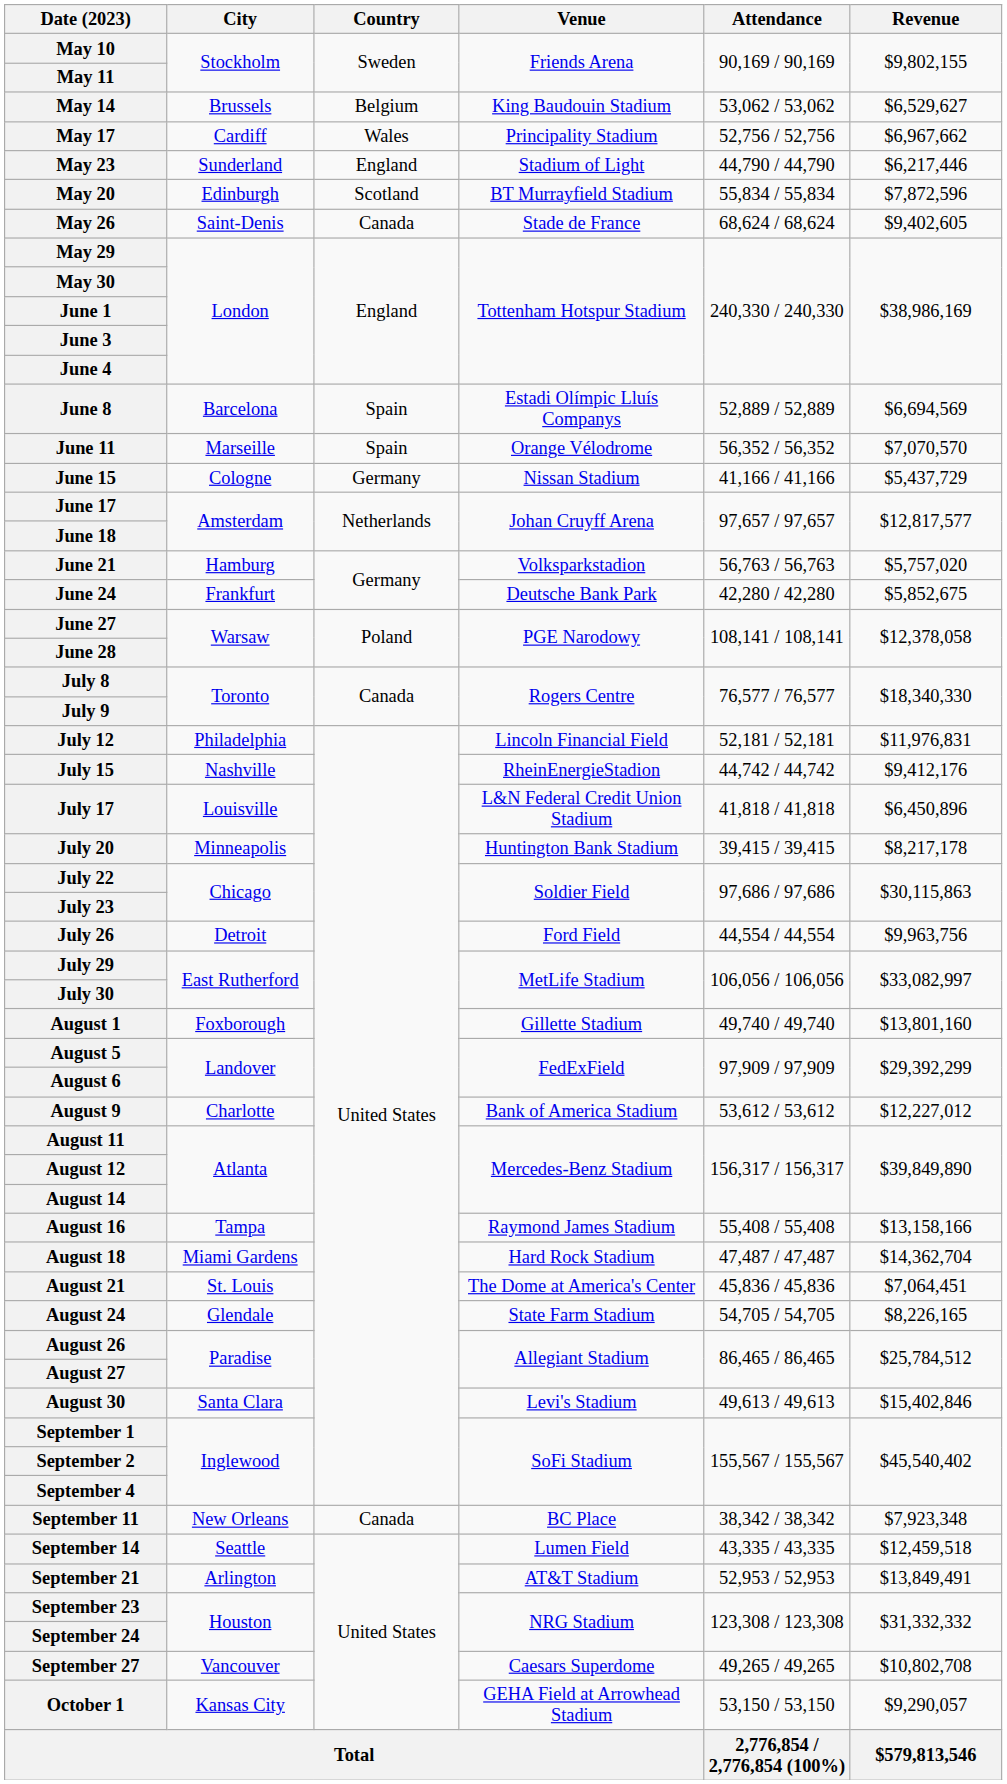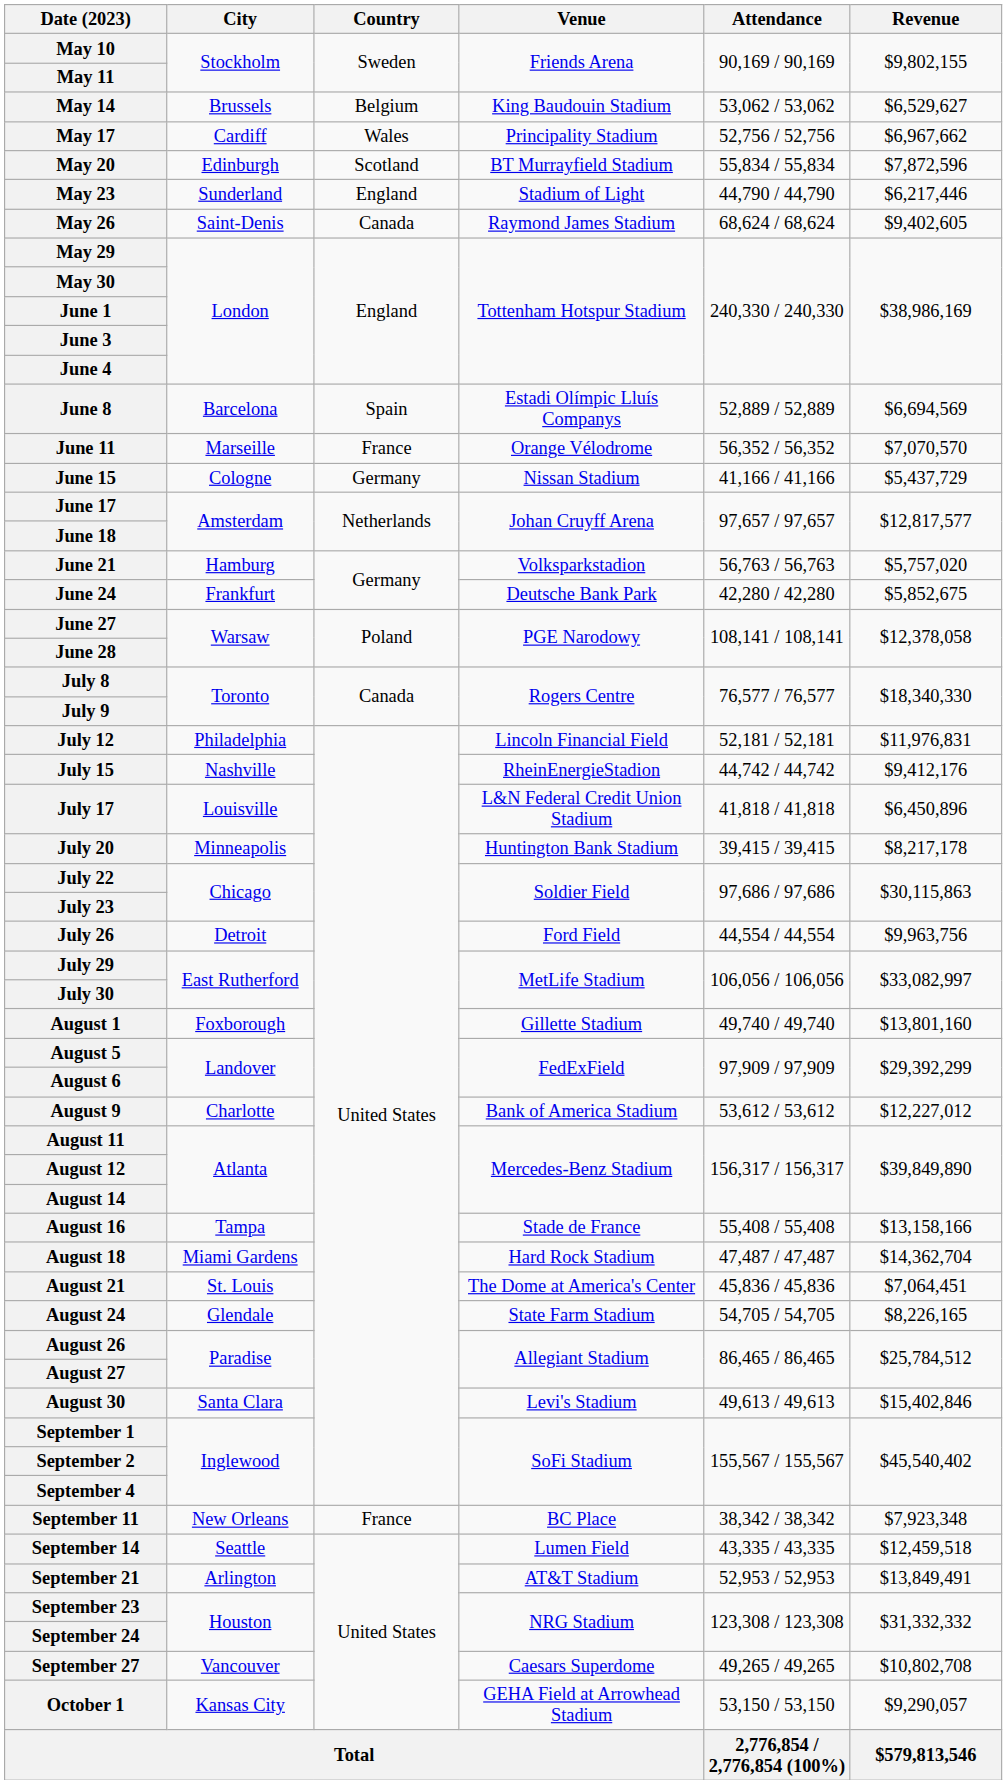rows swapped: May 20 <-> May 23
May 26 | Venue: Stade de France -> Raymond James Stadium
June 11 | Country: Spain -> France
August 16 | Venue: Raymond James Stadium -> Stade de France
September 11 | Country: Canada -> France
